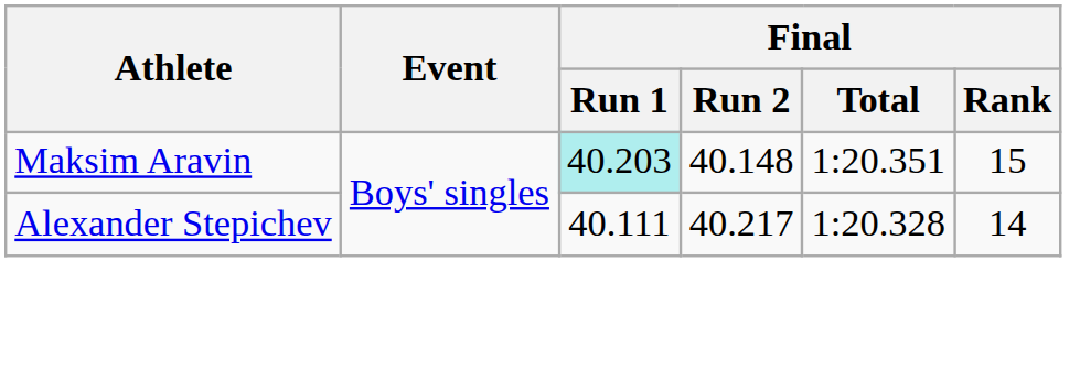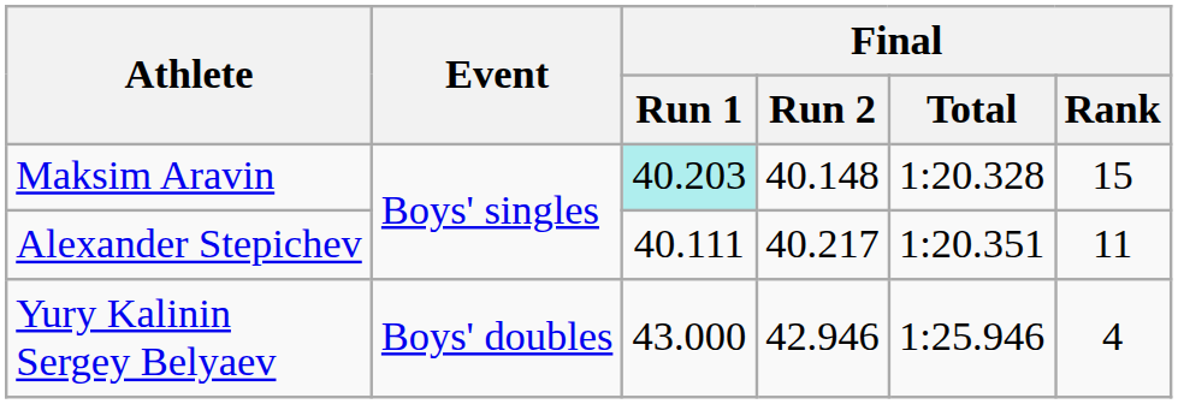Maksim Aravin | Final / Total: 1:20.351 -> 1:20.328
Alexander Stepichev | Final / Total: 1:20.328 -> 1:20.351
Alexander Stepichev | Final / Rank: 14 -> 11
+ row: Yury Kalinin Sergey Belyaev | Boys' doubles | 43.000 | 42.946 | 1:25.946 | 4
